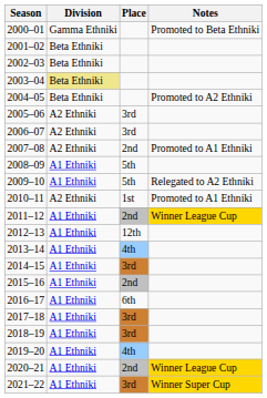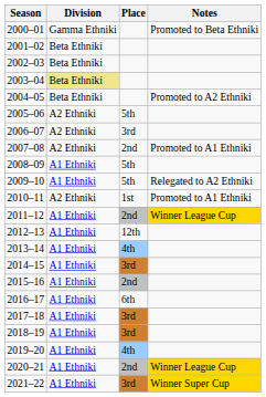2005–06 | Place: 3rd -> 5th
